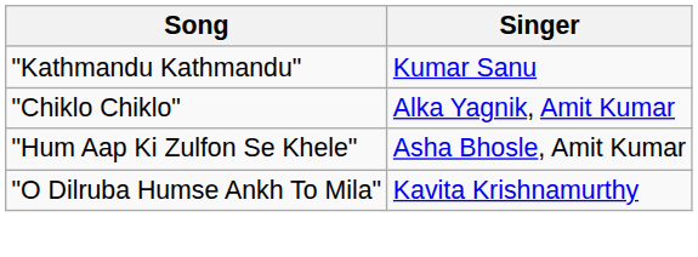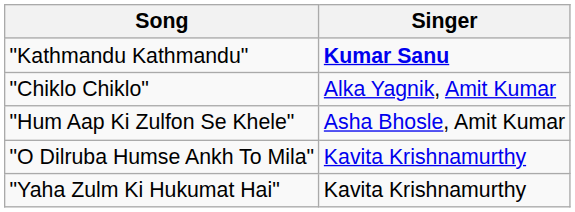"Kathmandu Kathmandu" | Singer: normal -> bold
+ row: "Yaha Zulm Ki Hukumat Hai" | Kavita Krishnamurthy
